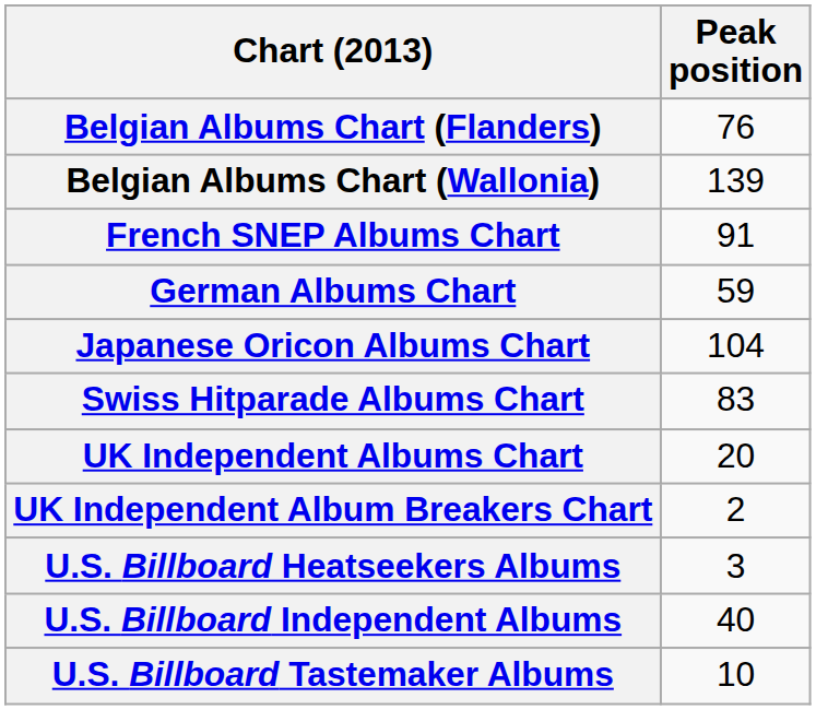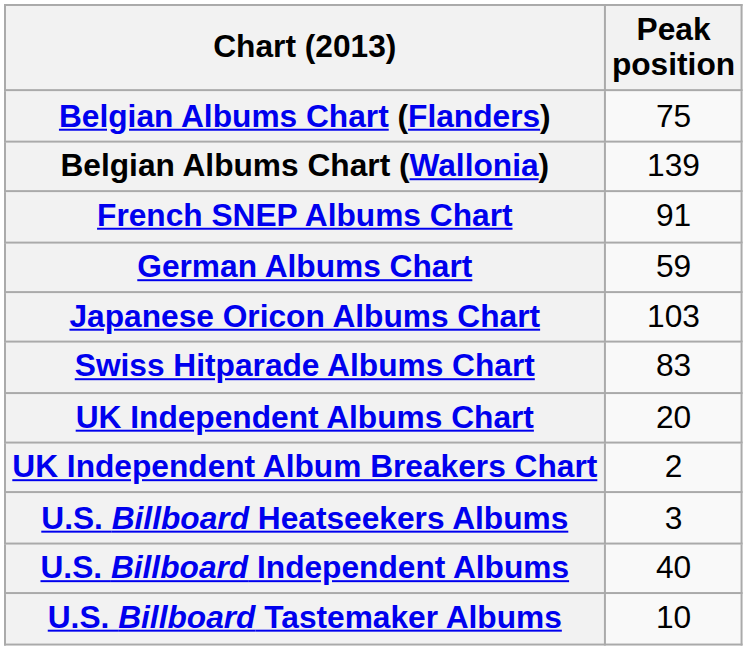Belgian Albums Chart (Flanders) | Peak position: 76 -> 75
Japanese Oricon Albums Chart | Peak position: 104 -> 103
